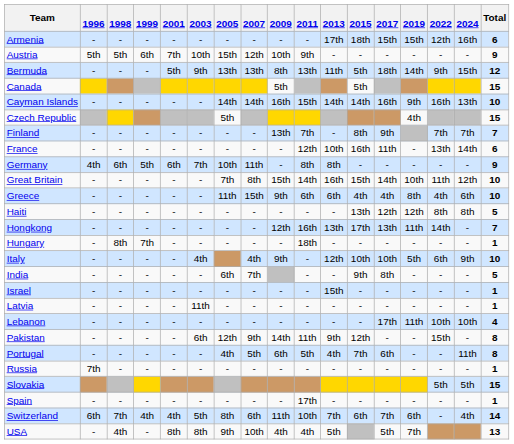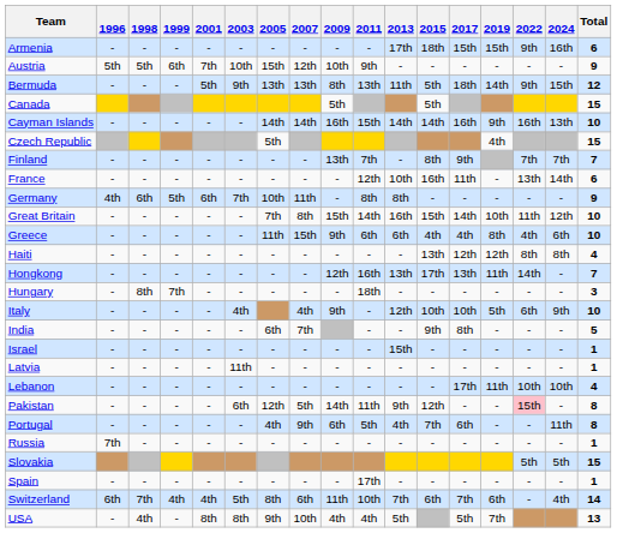Armenia | 2022: 12th -> 9th
Haiti | Total: 5 -> 4
Hungary | Total: 1 -> 3
Pakistan | 2007: 9th -> 5th
Pakistan | 2022: no background -> pink background
Portugal | 2007: 5th -> 9th
